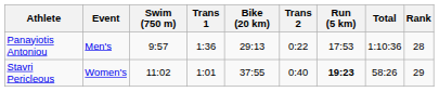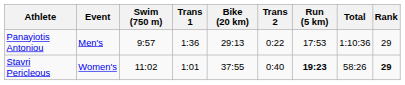Panayiotis Antoniou | Rank: 28 -> 29
Stavri Pericleous | Rank: normal -> bold
